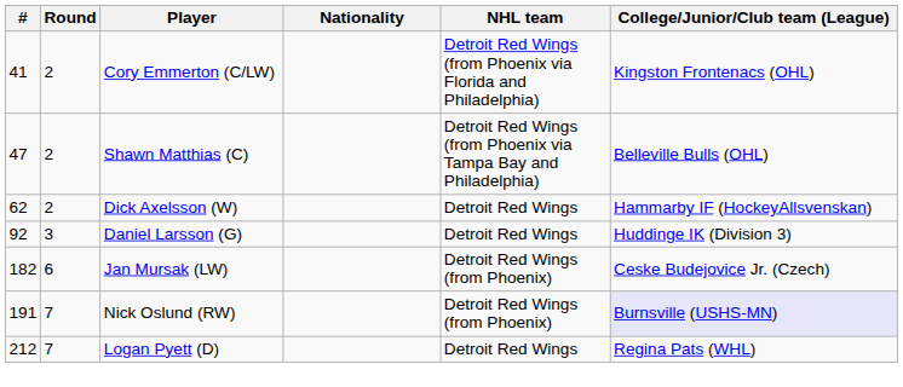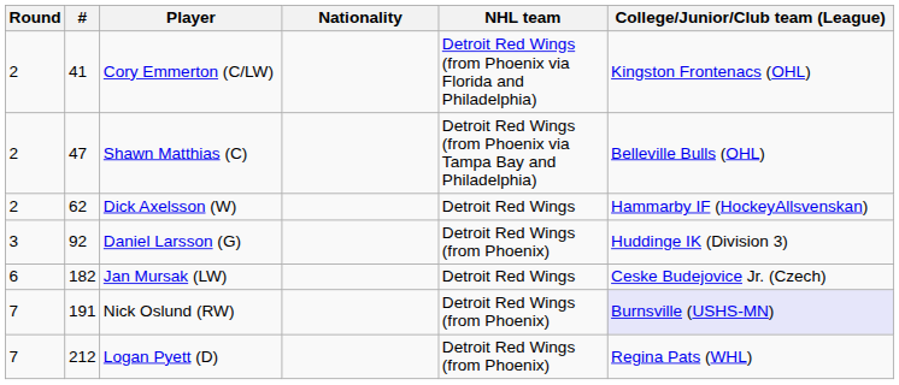columns swapped: Round <-> #
Daniel Larsson (G) | NHL team: Detroit Red Wings -> Detroit Red Wings (from Phoenix)
Jan Mursak (LW) | NHL team: Detroit Red Wings (from Phoenix) -> Detroit Red Wings
Logan Pyett (D) | NHL team: Detroit Red Wings -> Detroit Red Wings (from Phoenix)
